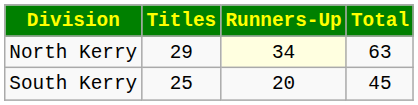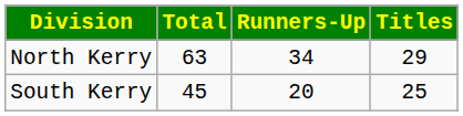columns swapped: Titles <-> Total
North Kerry | Runners-Up: lightyellow background -> no background
